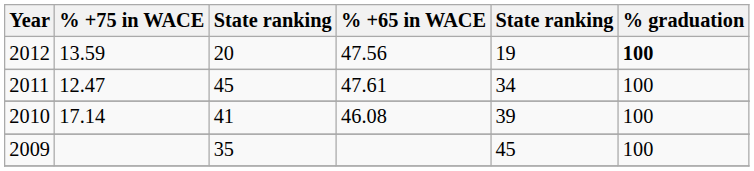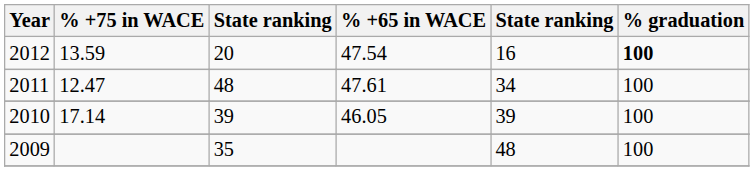2012 | % +65 in WACE: 47.56 -> 47.54
2012 | column 5: 19 -> 16
2011 | column 3: 45 -> 48
2010 | column 3: 41 -> 39
2010 | % +65 in WACE: 46.08 -> 46.05
2009 | column 5: 45 -> 48
